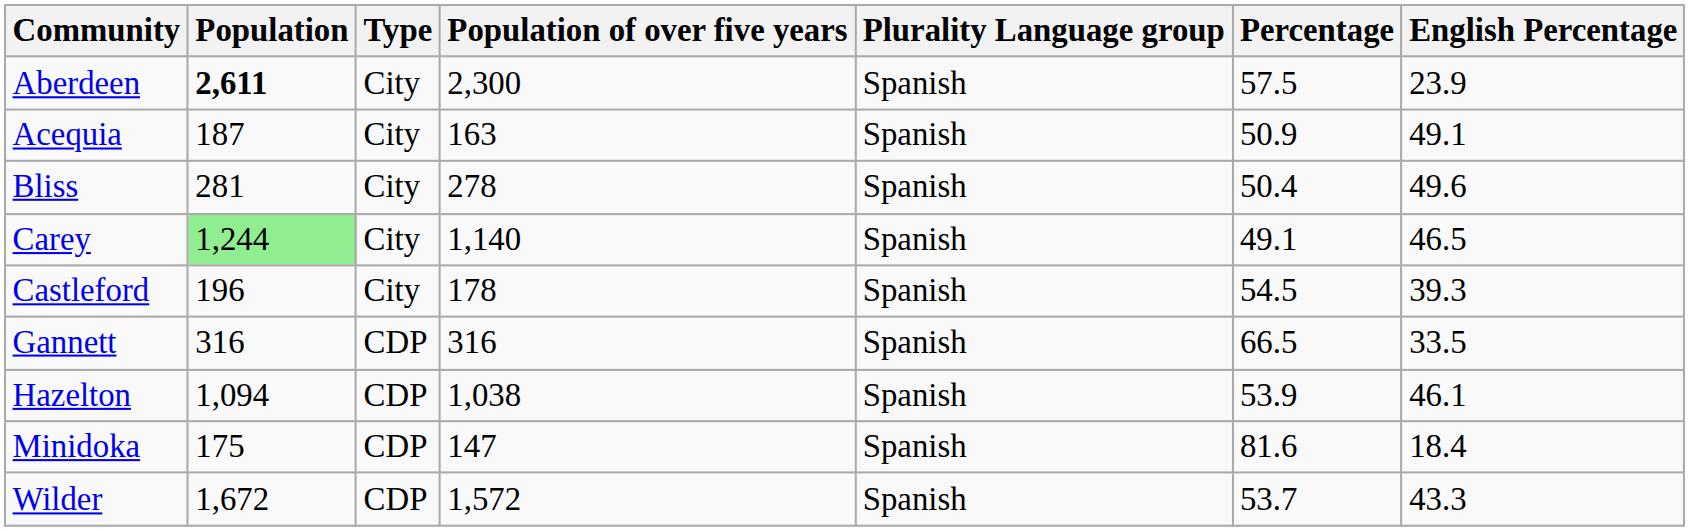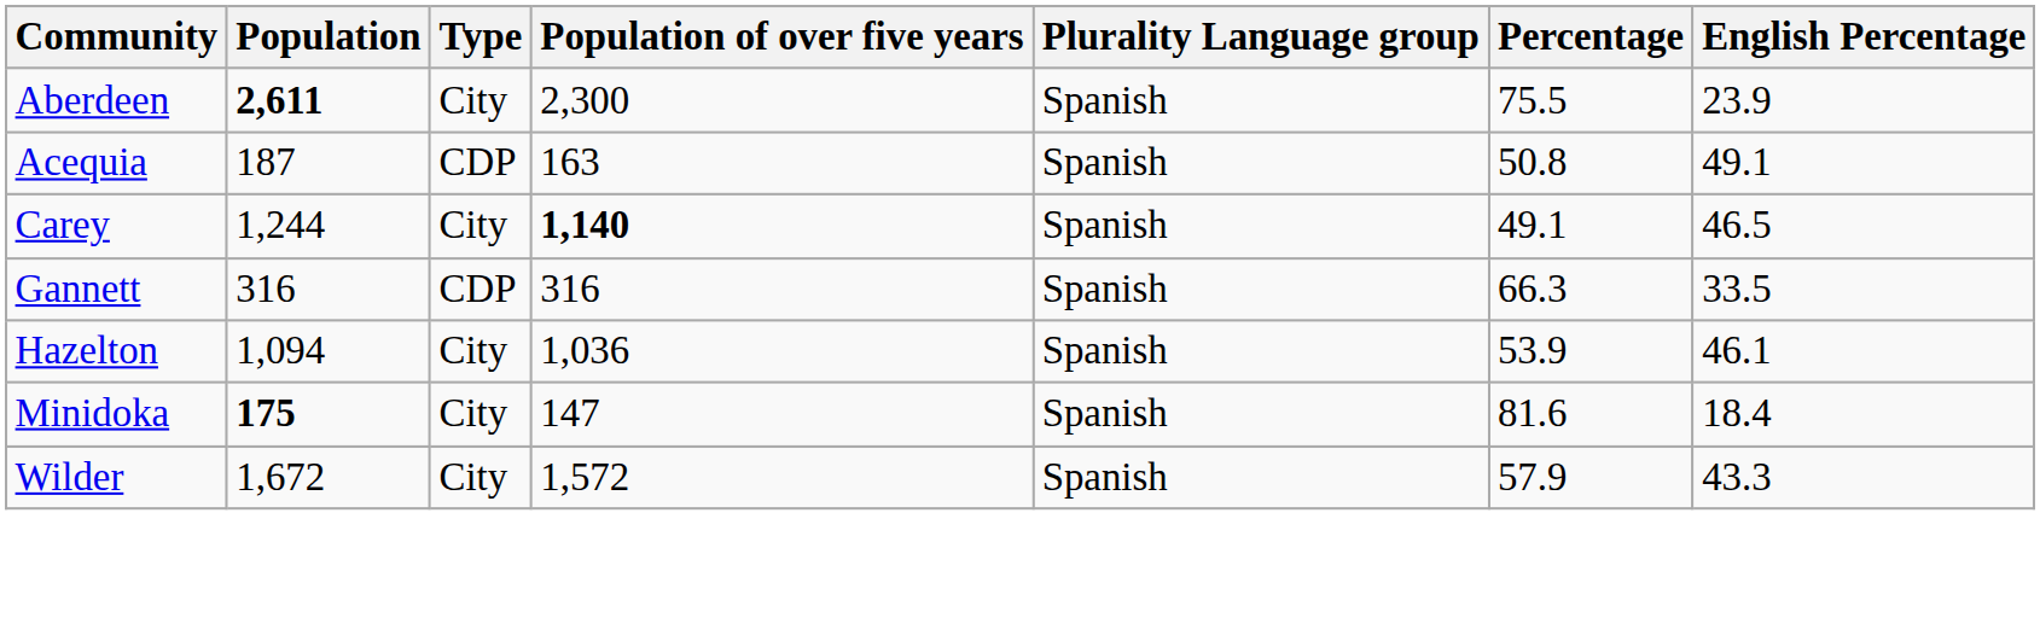Aberdeen | Percentage: 57.5 -> 75.5
Acequia | Type: City -> CDP
Acequia | Percentage: 50.9 -> 50.8
- row: Bliss | 281 | City | 278 | Spanish | 50.4 | 49.6
Carey | Population: lightgreen background -> no background
Carey | Population of over five years: normal -> bold
- row: Castleford | 196 | City | 178 | Spanish | 54.5 | 39.3
Gannett | Percentage: 66.5 -> 66.3
Hazelton | Type: CDP -> City
Hazelton | Population of over five years: 1,038 -> 1,036
Minidoka | Population: normal -> bold
Minidoka | Type: CDP -> City
Wilder | Type: CDP -> City
Wilder | Percentage: 53.7 -> 57.9
